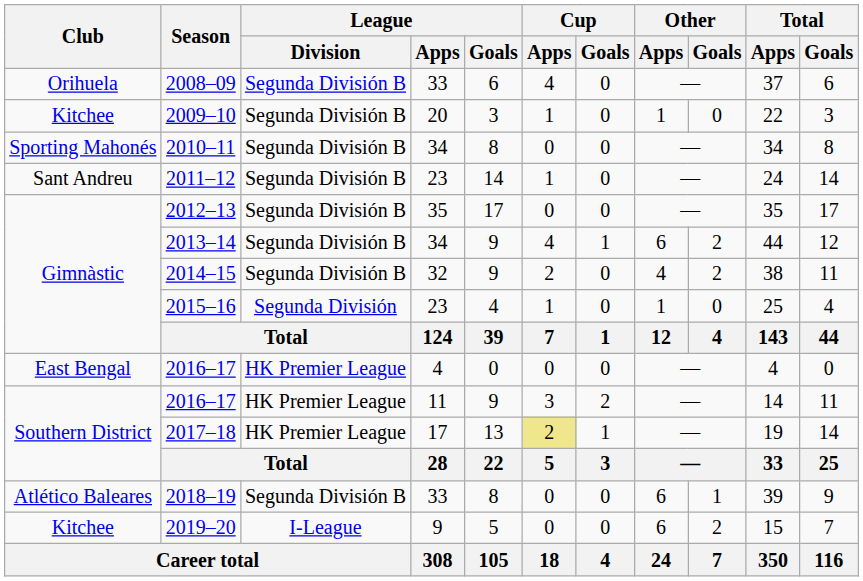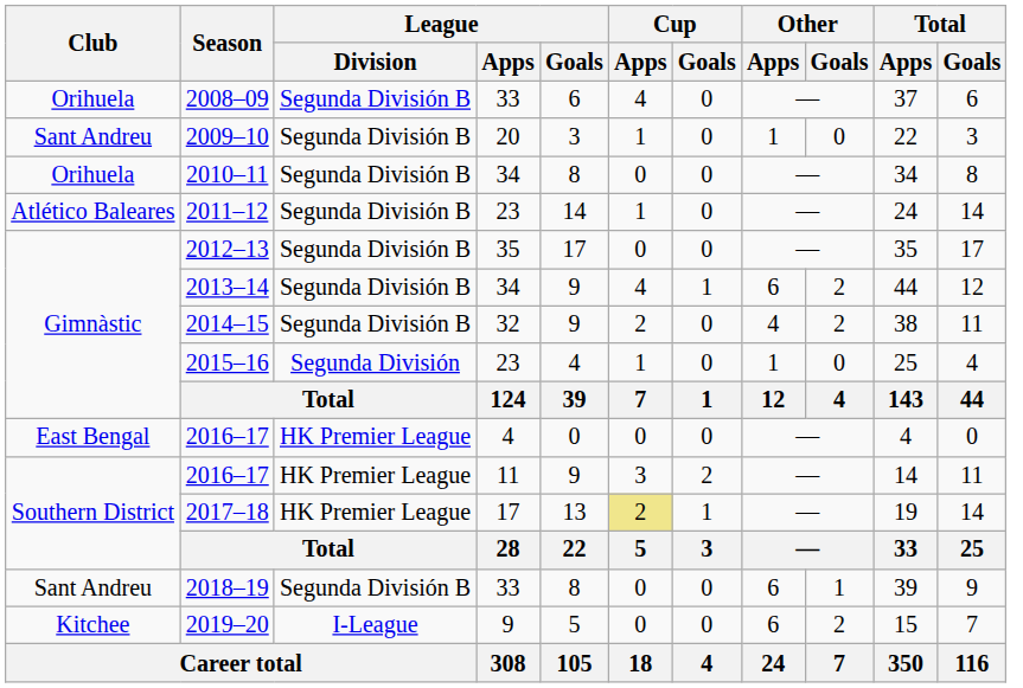2009–10 | Club: Kitchee -> Sant Andreu
2010–11 | Club: Sporting Mahonés -> Orihuela
2011–12 | Club: Sant Andreu -> Atlético Baleares
2018–19 | Club: Atlético Baleares -> Sant Andreu
